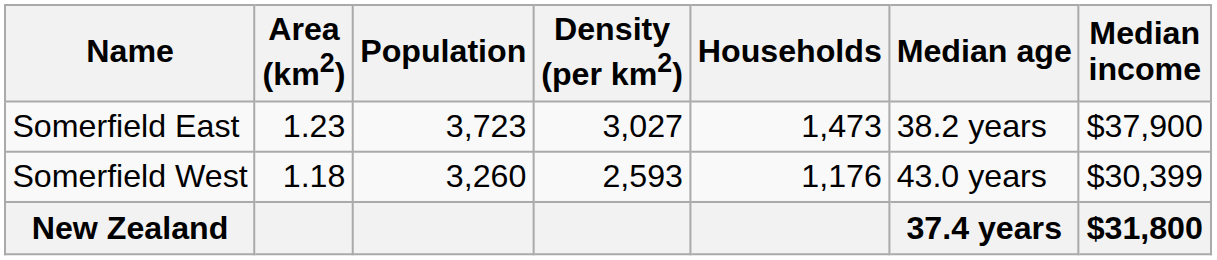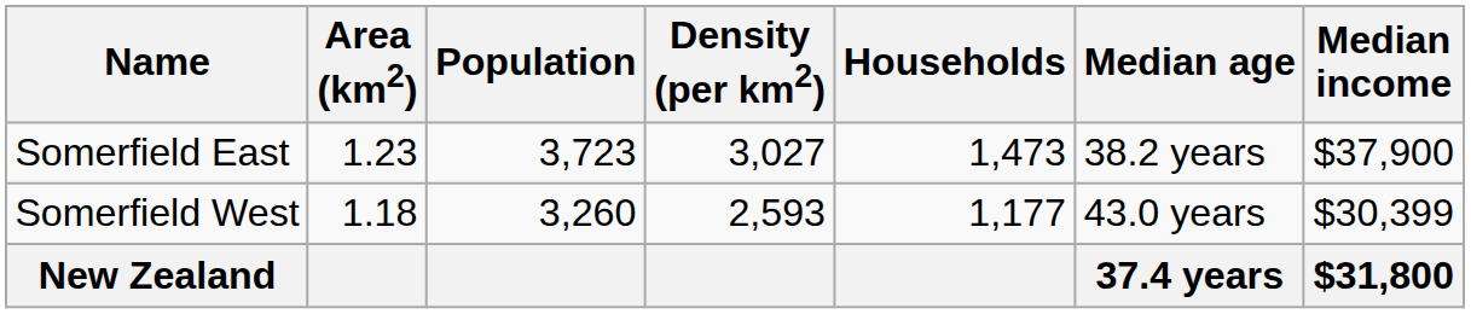Somerfield West | Households: 1,176 -> 1,177
